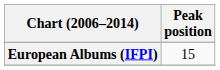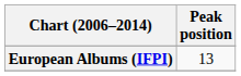European Albums (IFPI) | Peak position: 15 -> 13
